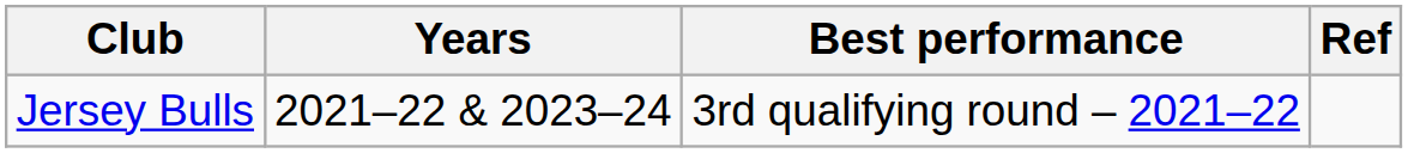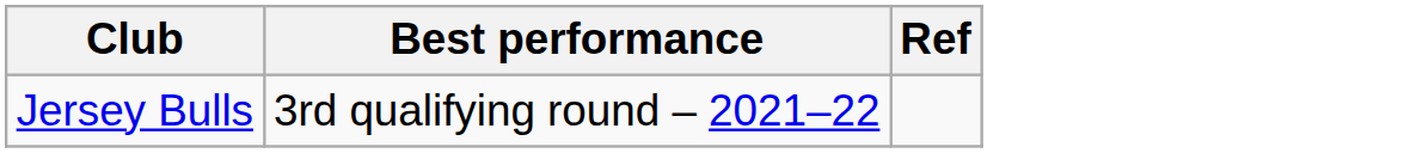- column: Years | 2021–22 & 2023–24
